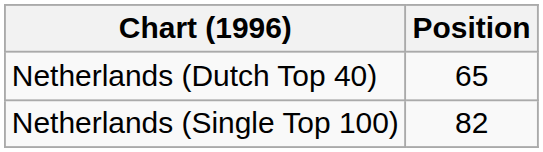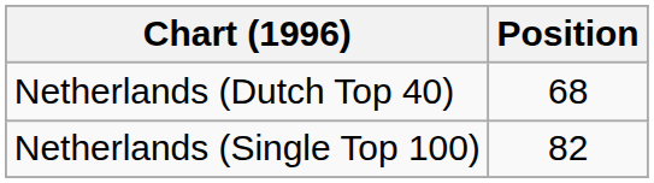Netherlands (Dutch Top 40) | Position: 65 -> 68
